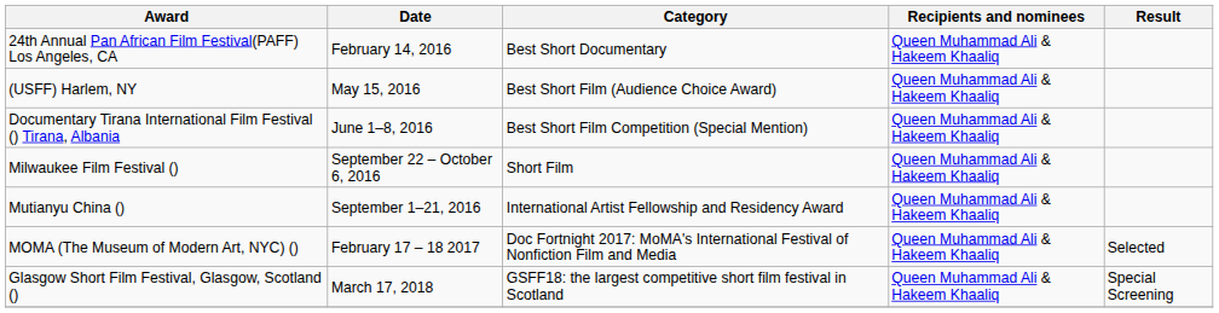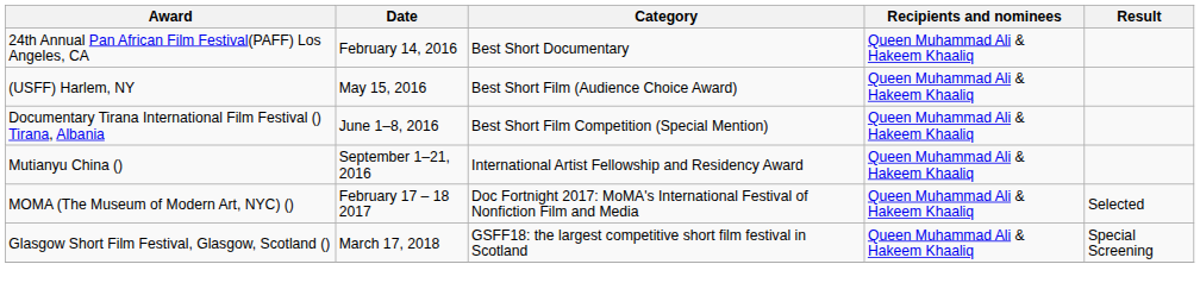- row: Milwaukee Film Festival () | September 22 – October 6, 2016 | Short Film | Queen Muhammad Ali & Hakeem Khaaliq
